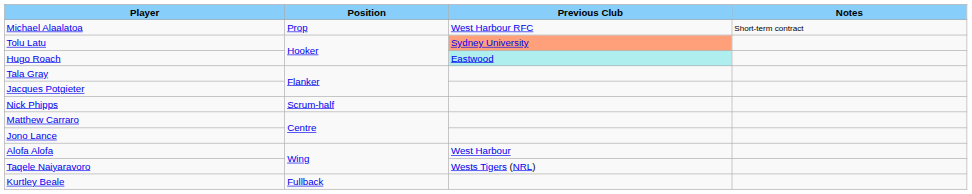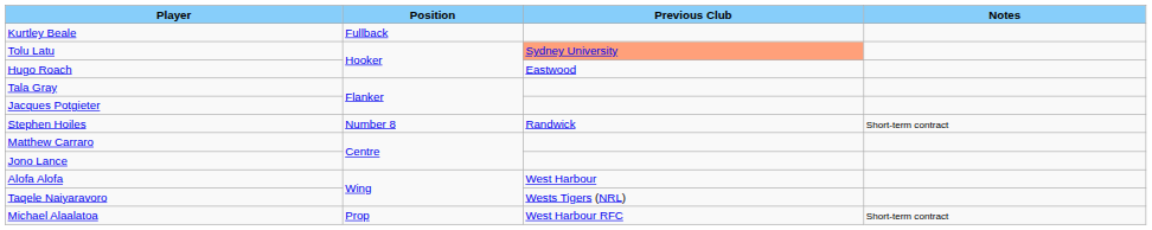rows swapped: Michael Alaalatoa <-> Kurtley Beale
Hugo Roach | Previous Club: paleturquoise background -> no background
+ row: Stephen Hoiles | Number 8 | Randwick | Short-term contract
- row: Nick Phipps | Scrum-half
